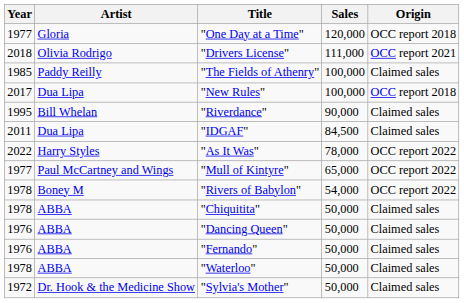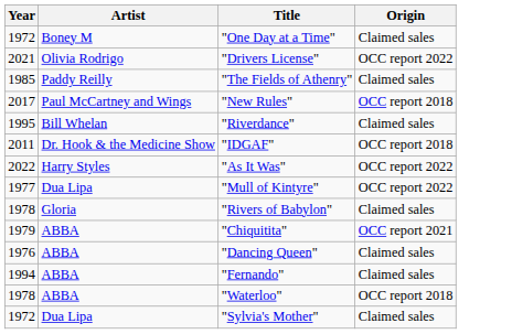- column: Sales | 120,000 | 111,000 | 100,000 | 100,000 | 90,000 | 84,500 | 78,000 | 65,000 | 54,000 | 50,000 | 50,000 | 50,000 | 50,000 | 50,000
"One Day at a Time" | Year: 1977 -> 1972
"One Day at a Time" | Artist: Gloria -> Boney M
"One Day at a Time" | Origin: OCC report 2018 -> Claimed sales
"Drivers License" | Year: 2018 -> 2021
"Drivers License" | Origin: OCC report 2021 -> OCC report 2022
"New Rules" | Artist: Dua Lipa -> Paul McCartney and Wings
"IDGAF" | Artist: Dua Lipa -> Dr. Hook & the Medicine Show
"IDGAF" | Origin: Claimed sales -> OCC report 2018
"Mull of Kintyre" | Artist: Paul McCartney and Wings -> Dua Lipa
"Rivers of Babylon" | Artist: Boney M -> Gloria
"Rivers of Babylon" | Origin: OCC report 2022 -> Claimed sales
"Chiquitita" | Year: 1978 -> 1979
"Chiquitita" | Origin: Claimed sales -> OCC report 2021
"Fernando" | Year: 1976 -> 1994
"Waterloo" | Origin: Claimed sales -> OCC report 2018
"Sylvia's Mother" | Artist: Dr. Hook & the Medicine Show -> Dua Lipa
